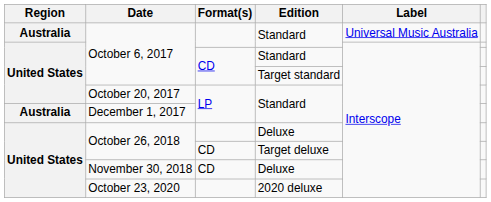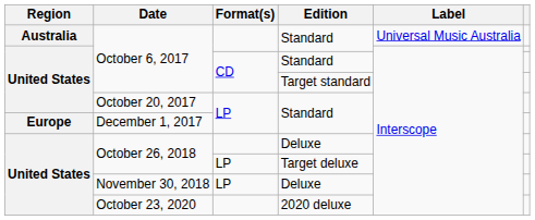December 1, 2017 | Region: Australia -> Europe
October 26, 2018 / Target deluxe | Format(s): CD -> LP
November 30, 2018 | Format(s): CD -> LP
